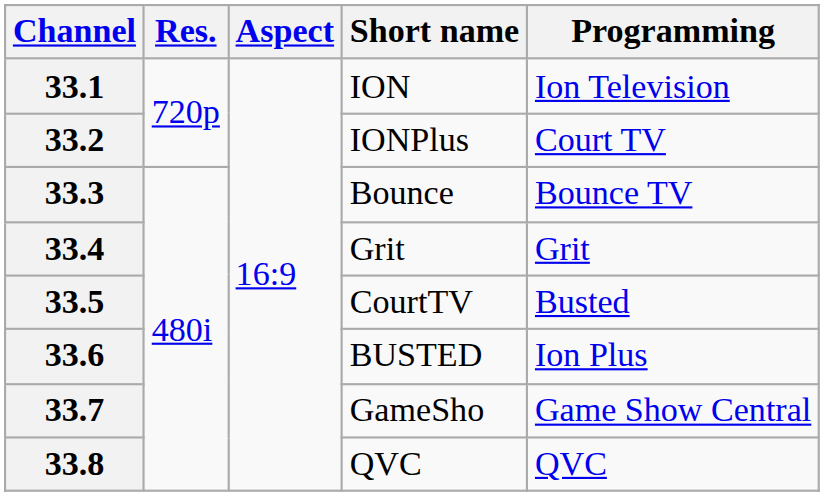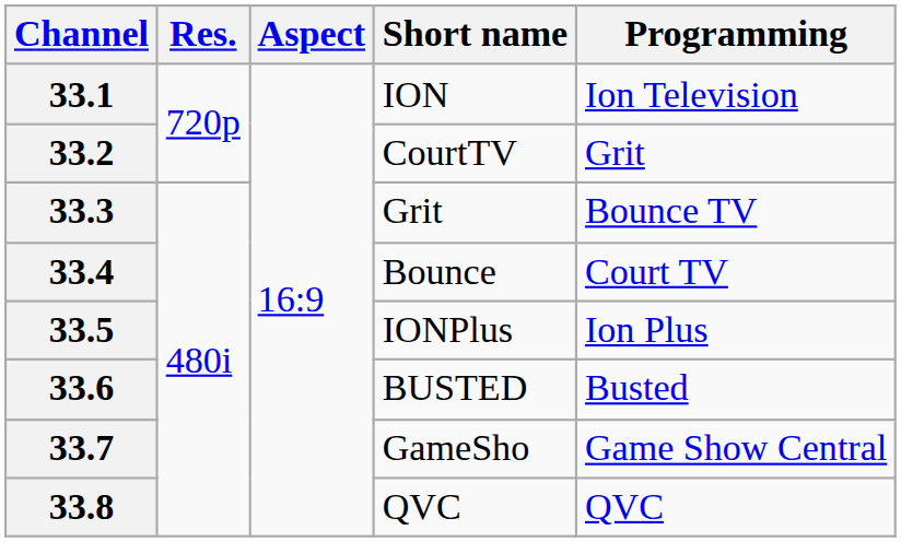33.2 | Short name: IONPlus -> CourtTV
33.2 | Programming: Court TV -> Grit
33.3 | Short name: Bounce -> Grit
33.4 | Short name: Grit -> Bounce
33.4 | Programming: Grit -> Court TV
33.5 | Short name: CourtTV -> IONPlus
33.5 | Programming: Busted -> Ion Plus
33.6 | Programming: Ion Plus -> Busted
